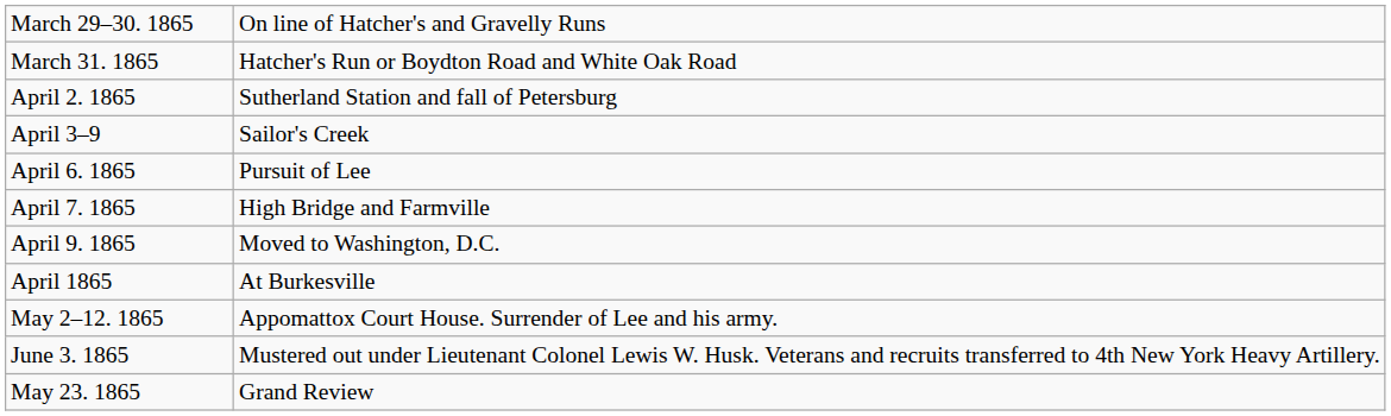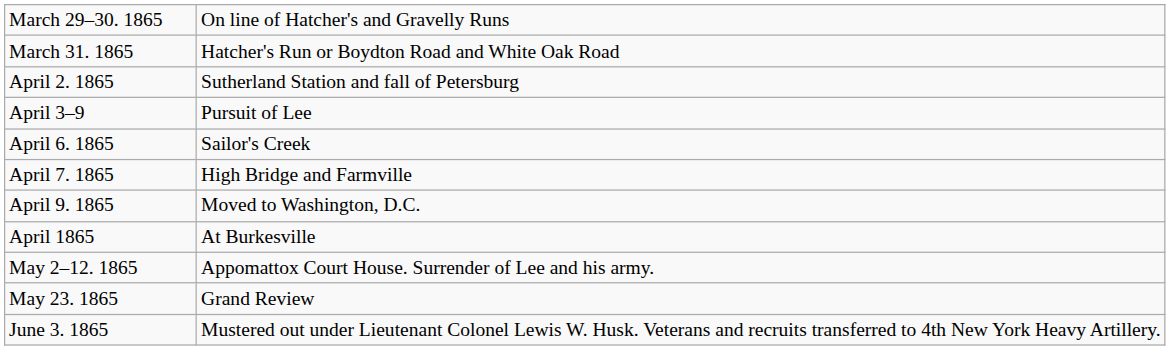April 3–9 | column 2: Sailor's Creek -> Pursuit of Lee
April 6. 1865 | column 2: Pursuit of Lee -> Sailor's Creek
rows swapped: May 23. 1865 <-> June 3. 1865
